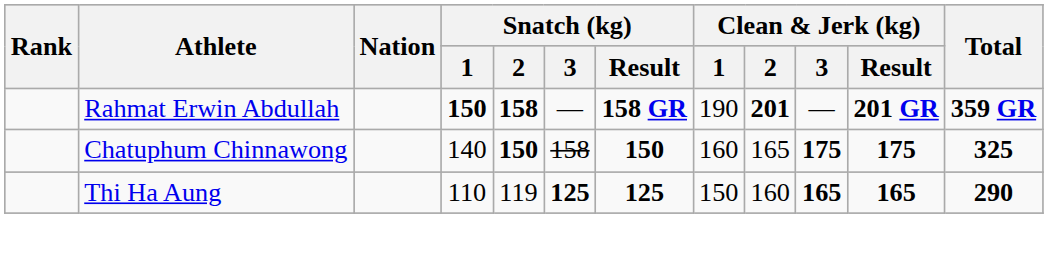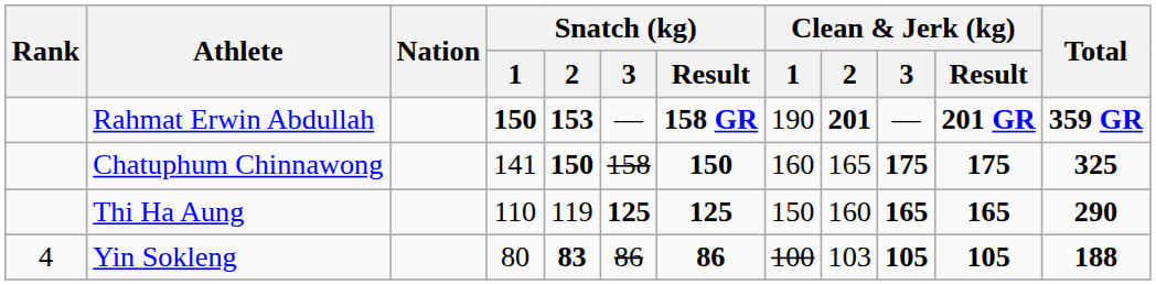Rahmat Erwin Abdullah | Snatch (kg) / 2: 158 -> 153
Chatuphum Chinnawong | Snatch (kg) / 1: 140 -> 141
+ row: 4 | Yin Sokleng | 80 | 83 | 86 | 86 | 100 | 103 | 105 | 105 | 188
